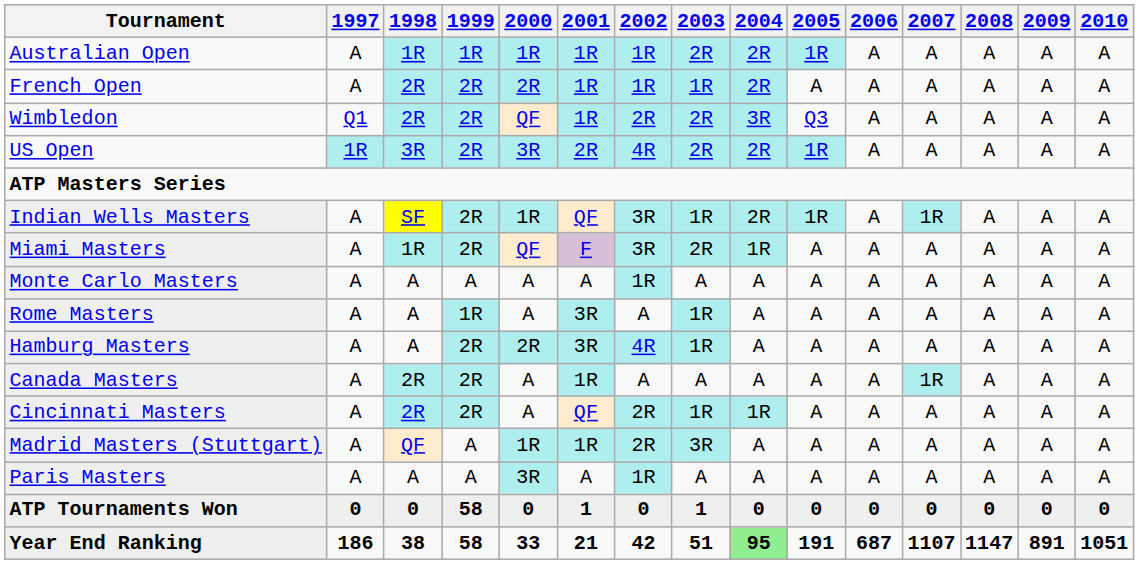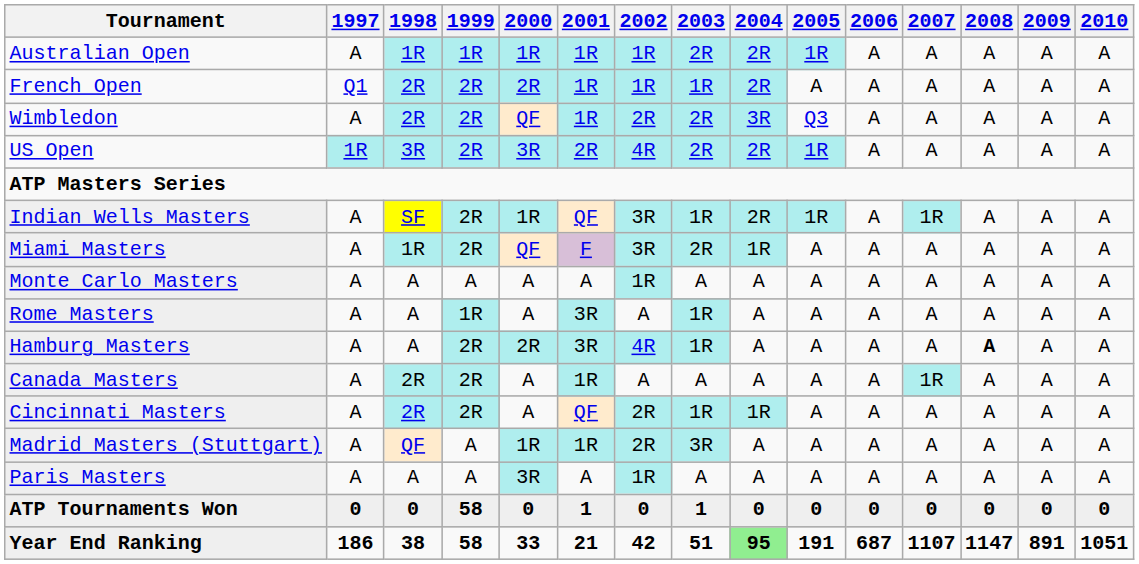French Open | 1997: A -> Q1
Wimbledon | 1997: Q1 -> A
Hamburg Masters | 2008: normal -> bold
